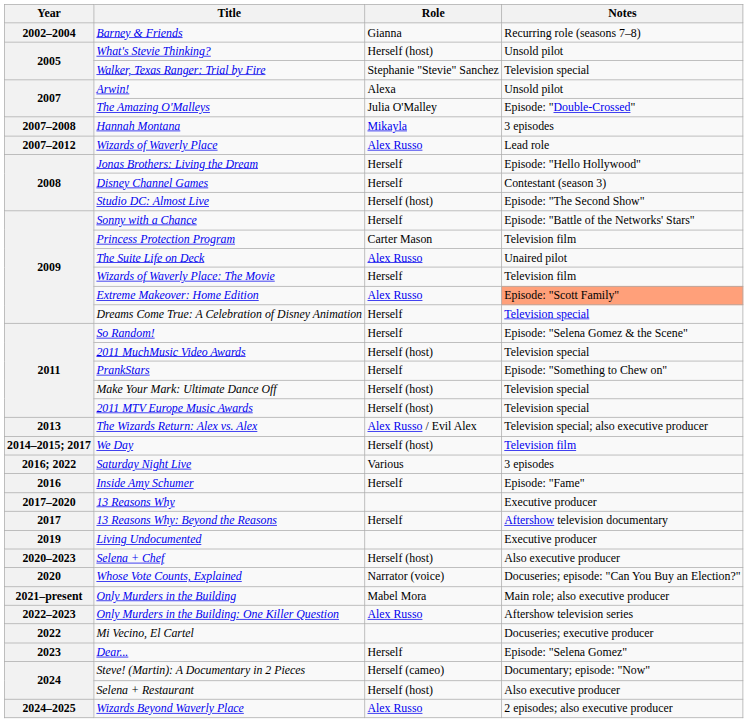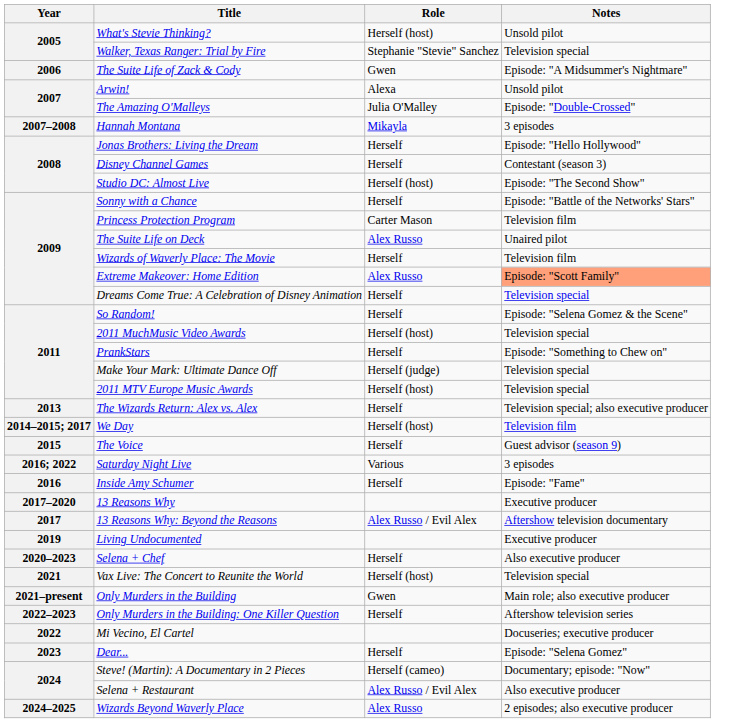- row: 2002–2004 | Barney & Friends | Gianna | Recurring role (seasons 7–8)
+ row: 2006 | The Suite Life of Zack & Cody | Gwen | Episode: "A Midsummer's Nightmare"
- row: 2007–2012 | Wizards of Waverly Place | Alex Russo | Lead role
Make Your Mark: Ultimate Dance Off | Role: Herself (host) -> Herself (judge)
The Wizards Return: Alex vs. Alex | Role: Alex Russo / Evil Alex -> Herself
+ row: 2015 | The Voice | Herself | Guest advisor (season 9)
13 Reasons Why: Beyond the Reasons | Role: Herself -> Alex Russo / Evil Alex
Selena + Chef | Role: Herself (host) -> Herself
- row: 2020 | Whose Vote Counts, Explained | Narrator (voice) | Docuseries; episode: "Can You Buy an Election?"
+ row: 2021 | Vax Live: The Concert to Reunite the World | Herself (host) | Television special
Only Murders in the Building | Role: Mabel Mora -> Gwen
Only Murders in the Building: One Killer Question | Role: Alex Russo -> Herself
Selena + Restaurant | Role: Herself (host) -> Alex Russo / Evil Alex
